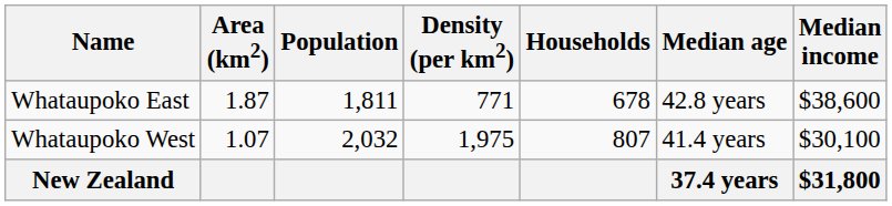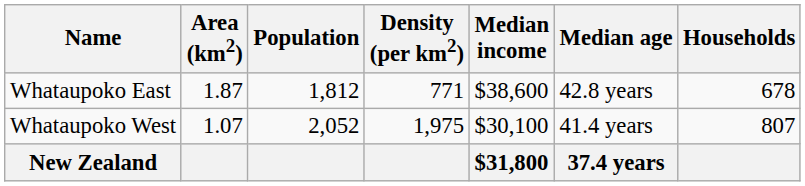columns swapped: Households <-> Median income
Whataupoko East | Population: 1,811 -> 1,812
Whataupoko West | Population: 2,032 -> 2,052
